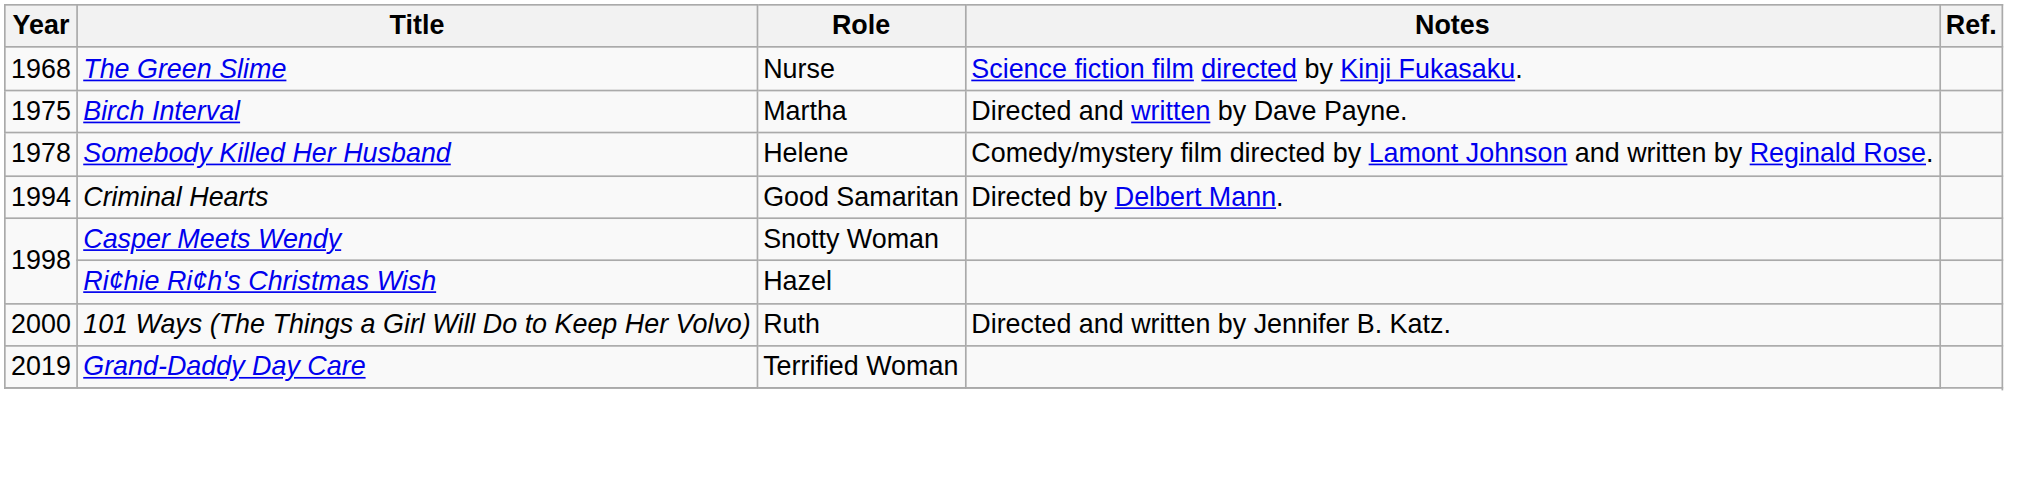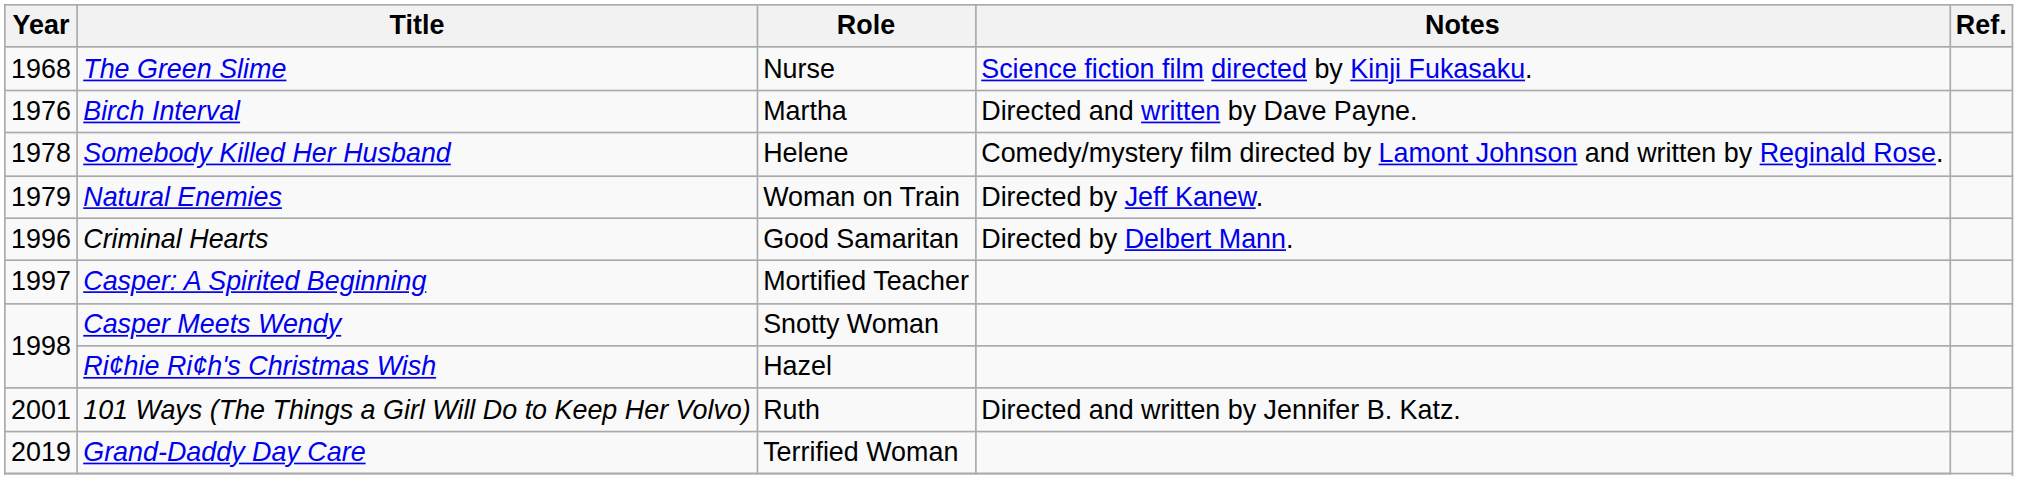Birch Interval | Year: 1975 -> 1976
+ row: 1979 | Natural Enemies | Woman on Train | Directed by Jeff Kanew.
Criminal Hearts | Year: 1994 -> 1996
+ row: 1997 | Casper: A Spirited Beginning | Mortified Teacher
101 Ways (The Things a Girl Will Do to Keep Her Volvo) | Year: 2000 -> 2001
